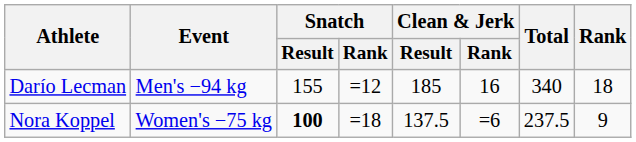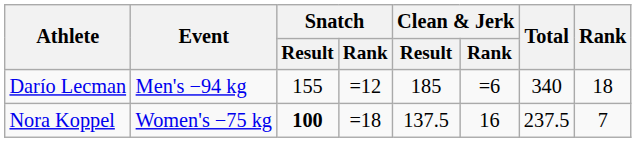Darío Lecman | Clean & Jerk / Rank: 16 -> =6
Nora Koppel | Clean & Jerk / Rank: =6 -> 16
Nora Koppel | Rank: 9 -> 7
